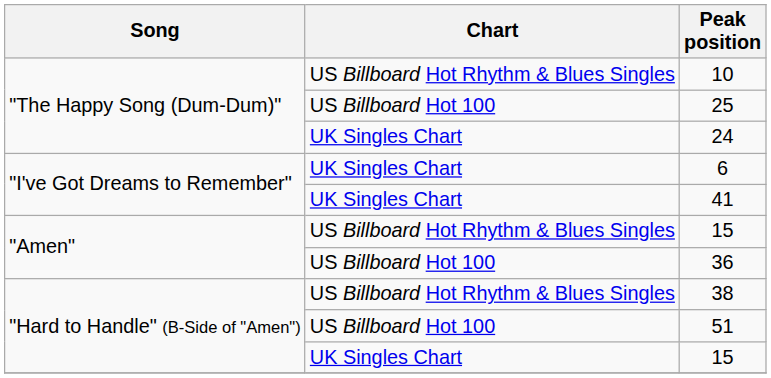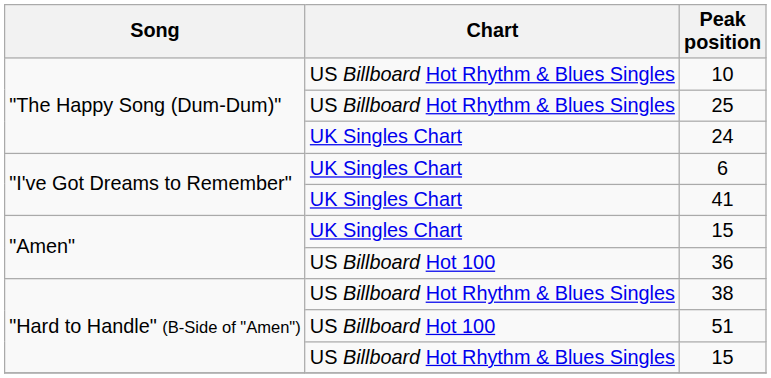25 | Chart: US Billboard Hot 100 -> US Billboard Hot Rhythm & Blues Singles
"Amen" / 15 | Chart: US Billboard Hot Rhythm & Blues Singles -> UK Singles Chart
"Hard to Handle" (B-Side of "Amen") / 15 | Chart: UK Singles Chart -> US Billboard Hot Rhythm & Blues Singles
